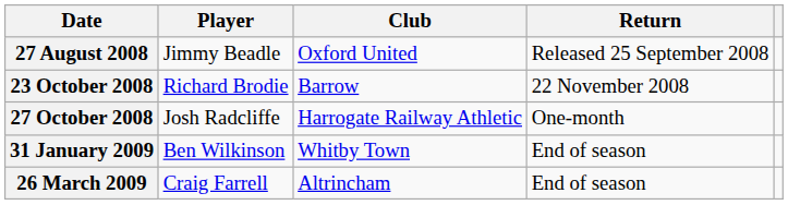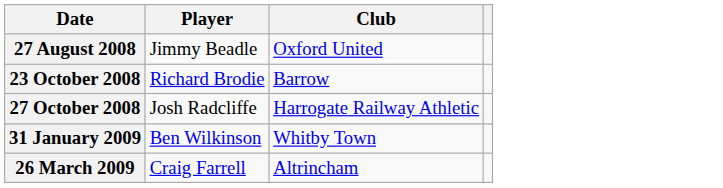- column: Return | Released 25 September 2008 | 22 November 2008 | One-month | End of season | End of season
